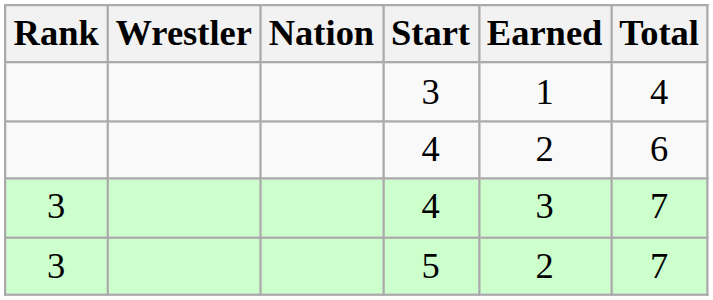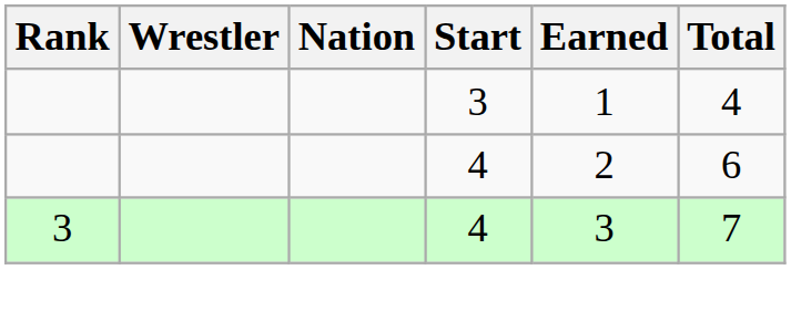- row: 3 | 5 | 2 | 7
